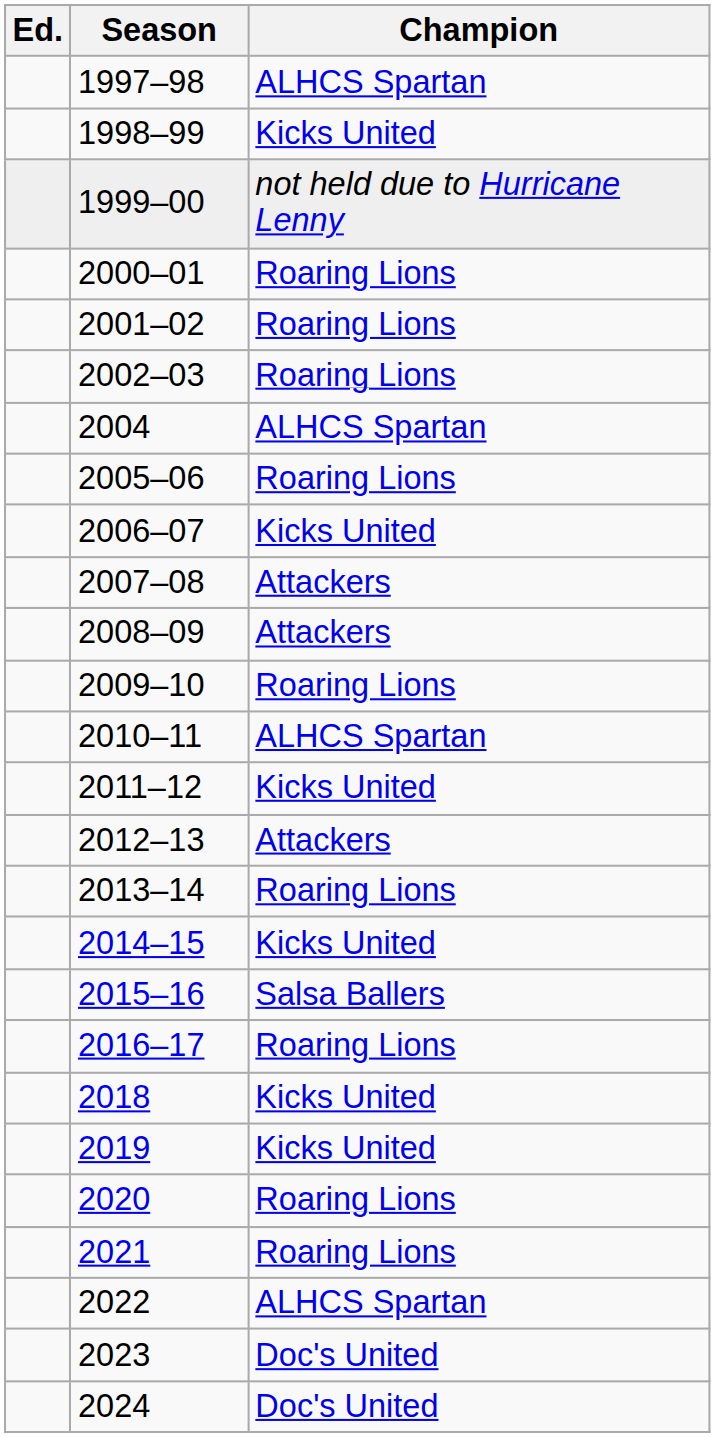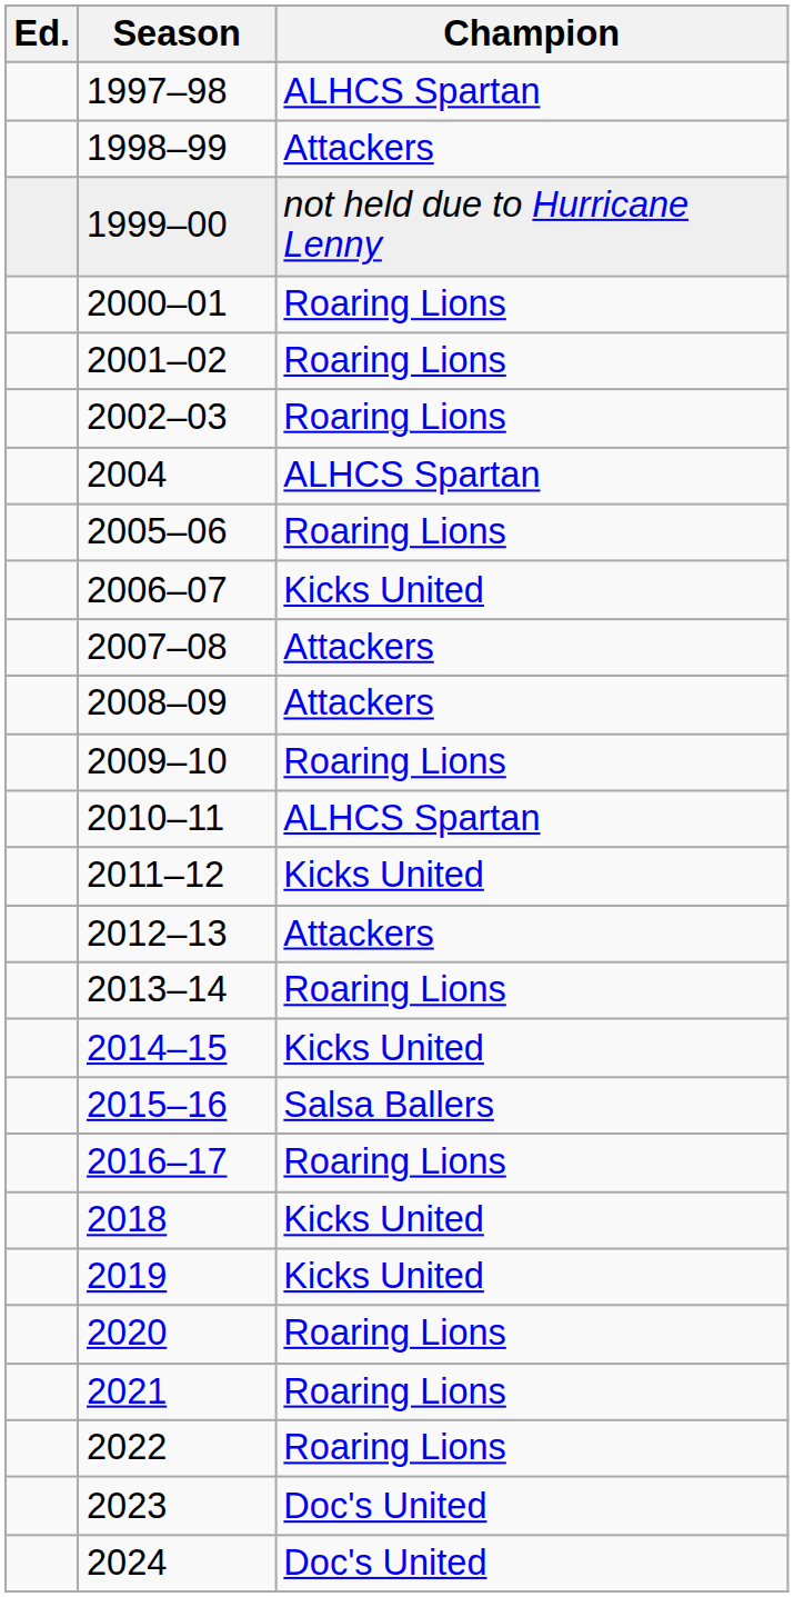1998–99 | Champion: Kicks United -> Attackers
2022 | Champion: ALHCS Spartan -> Roaring Lions
